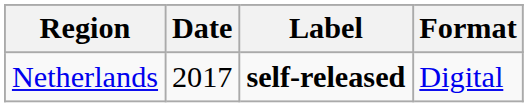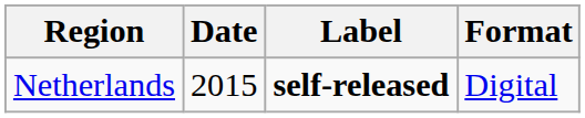Netherlands | Date: 2017 -> 2015
